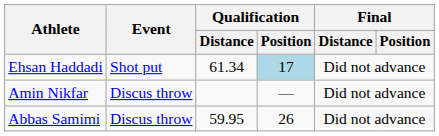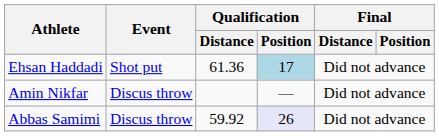Ehsan Haddadi | Qualification / Distance: 61.34 -> 61.36
Abbas Samimi | Qualification / Distance: 59.95 -> 59.92
Abbas Samimi | Qualification / Position: no background -> lavender background
